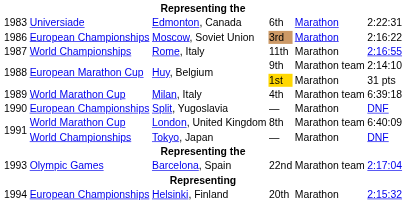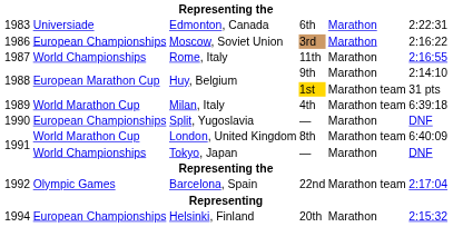Huy, Belgium / 9th | column 5: Marathon team -> Marathon
Huy, Belgium / 1st | column 5: Marathon -> Marathon team
Barcelona, Spain | column 1: 1993 -> 1992
